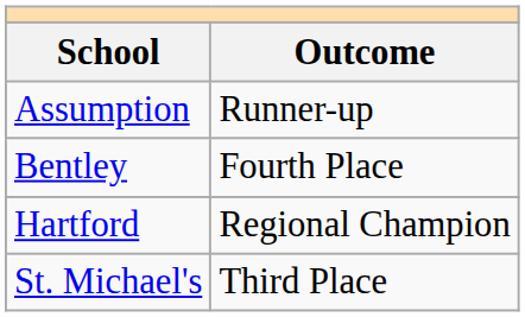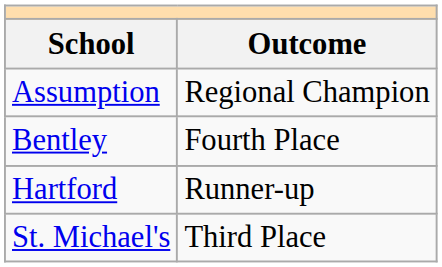Assumption | Outcome: Runner-up -> Regional Champion
Hartford | Outcome: Regional Champion -> Runner-up
